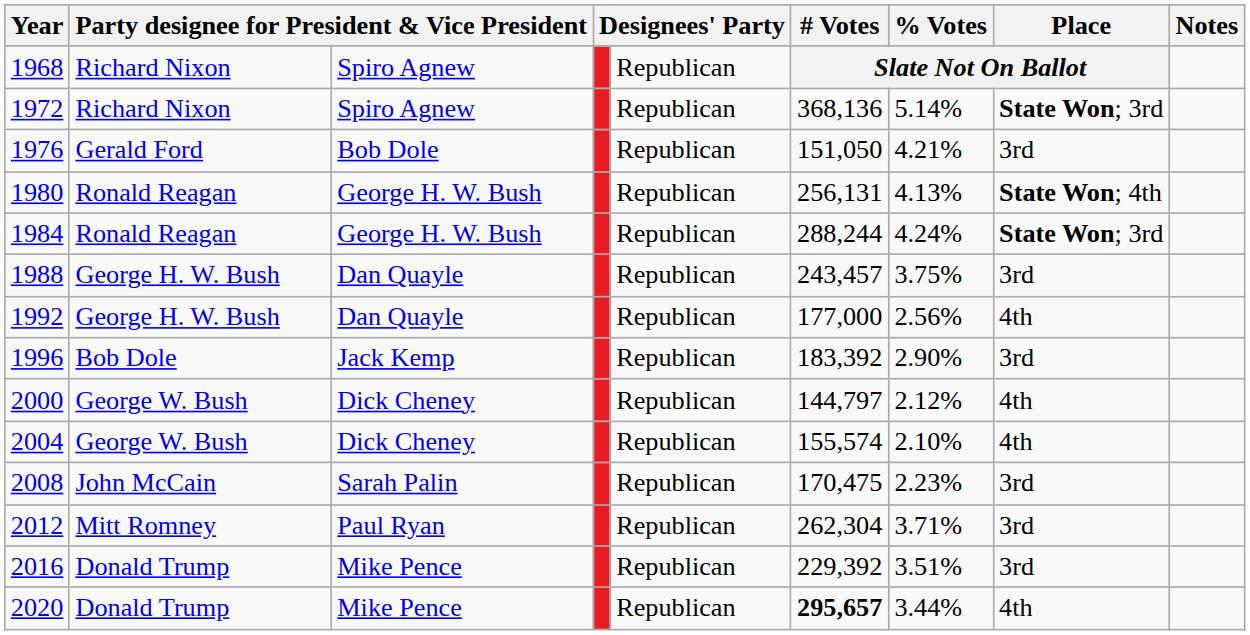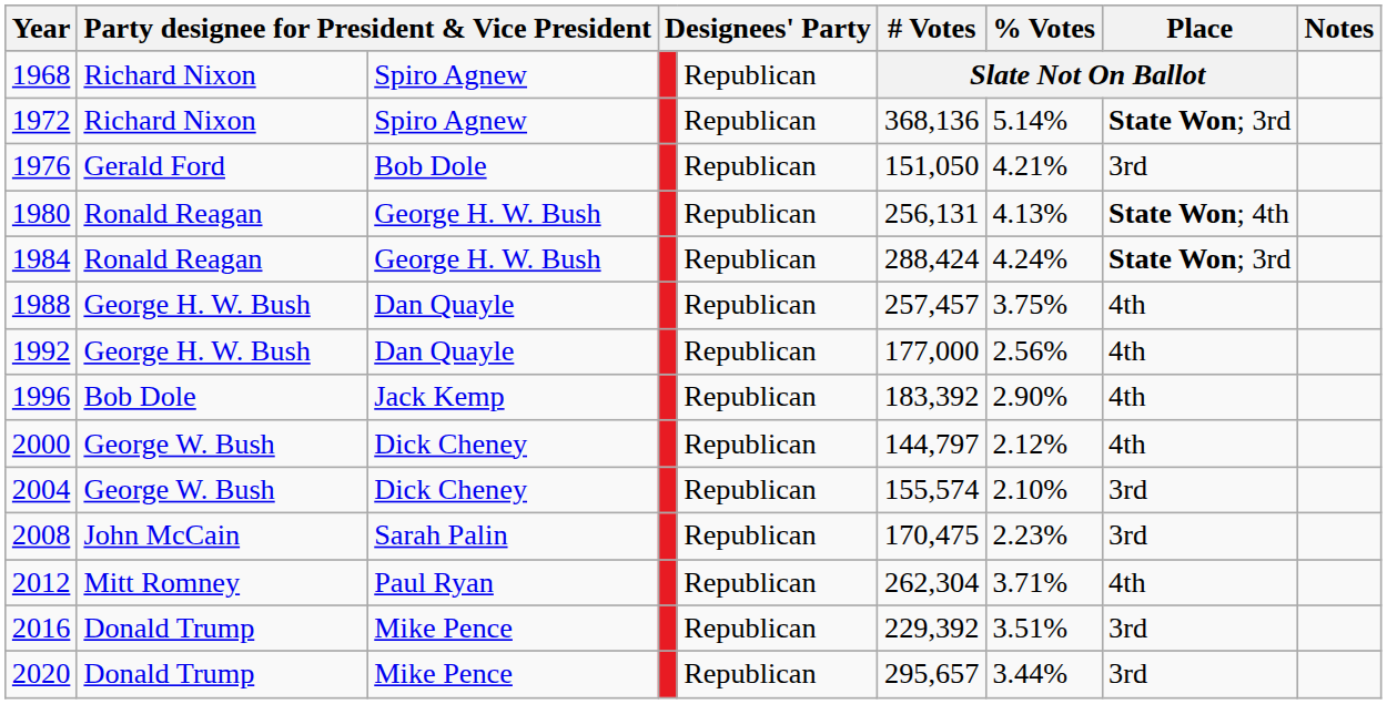1984 | # Votes: 288,244 -> 288,424
1988 | # Votes: 243,457 -> 257,457
1988 | Place: 3rd -> 4th
1996 | Place: 3rd -> 4th
2004 | Place: 4th -> 3rd
2012 | Place: 3rd -> 4th
2020 | # Votes: bold -> normal
2020 | Place: 4th -> 3rd
